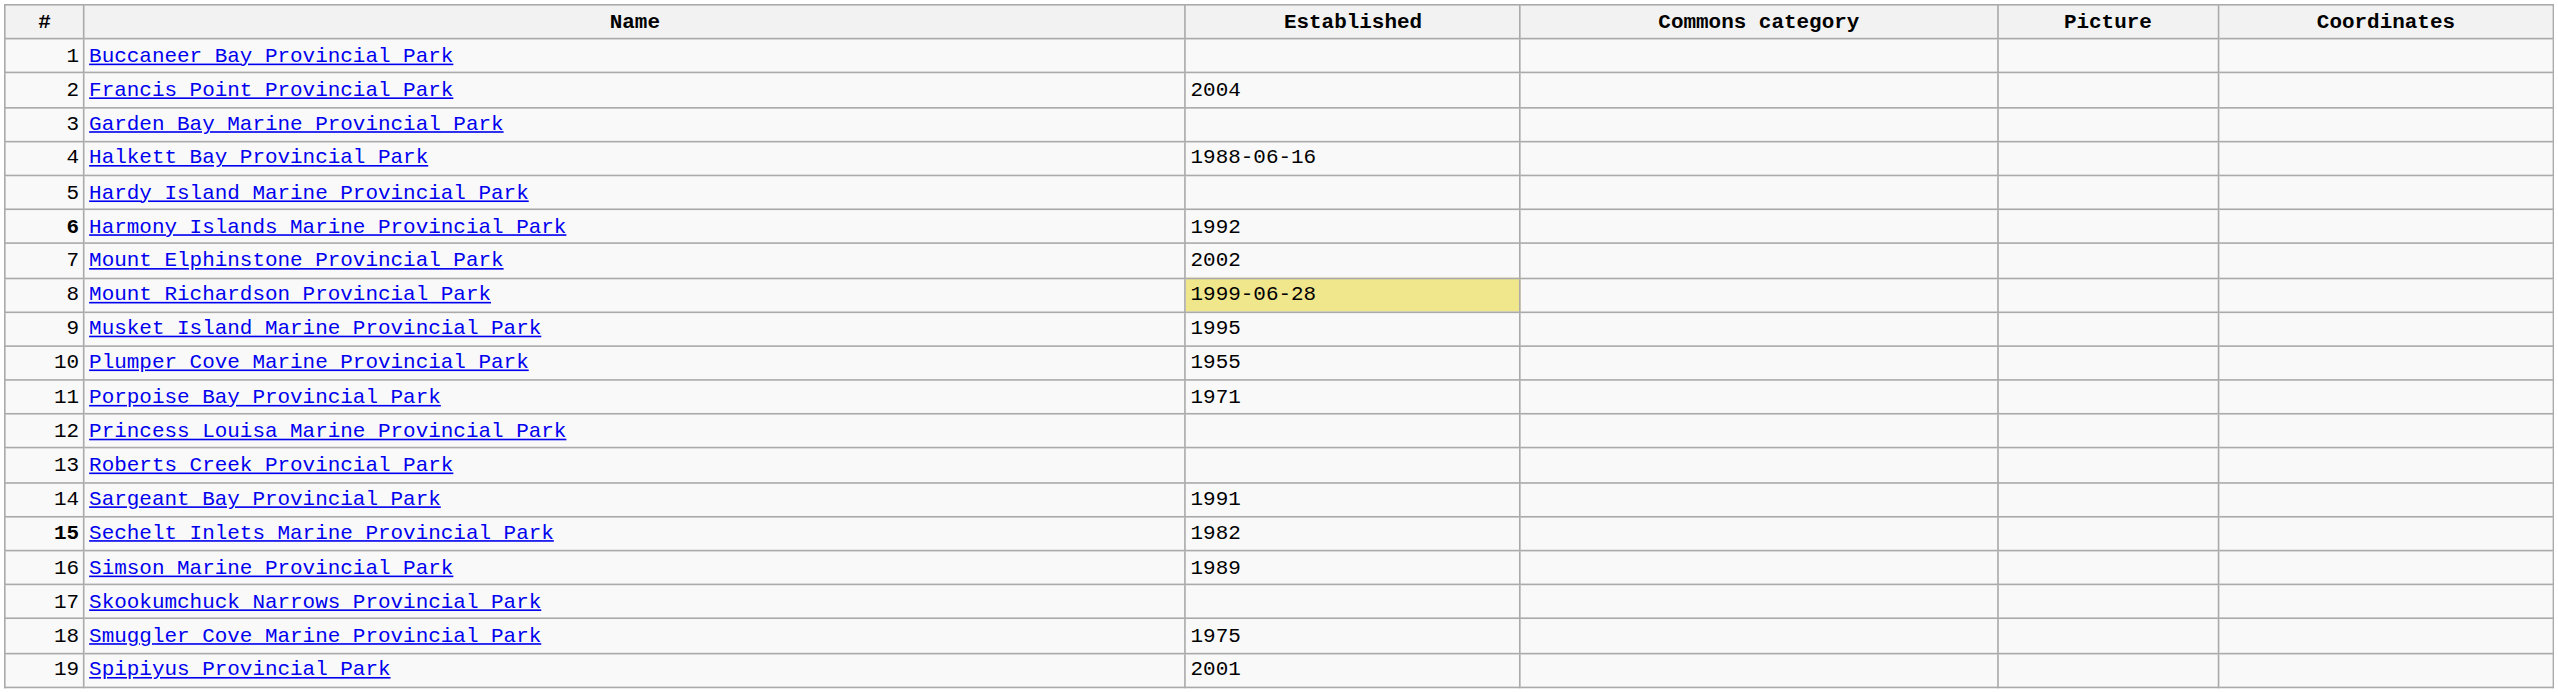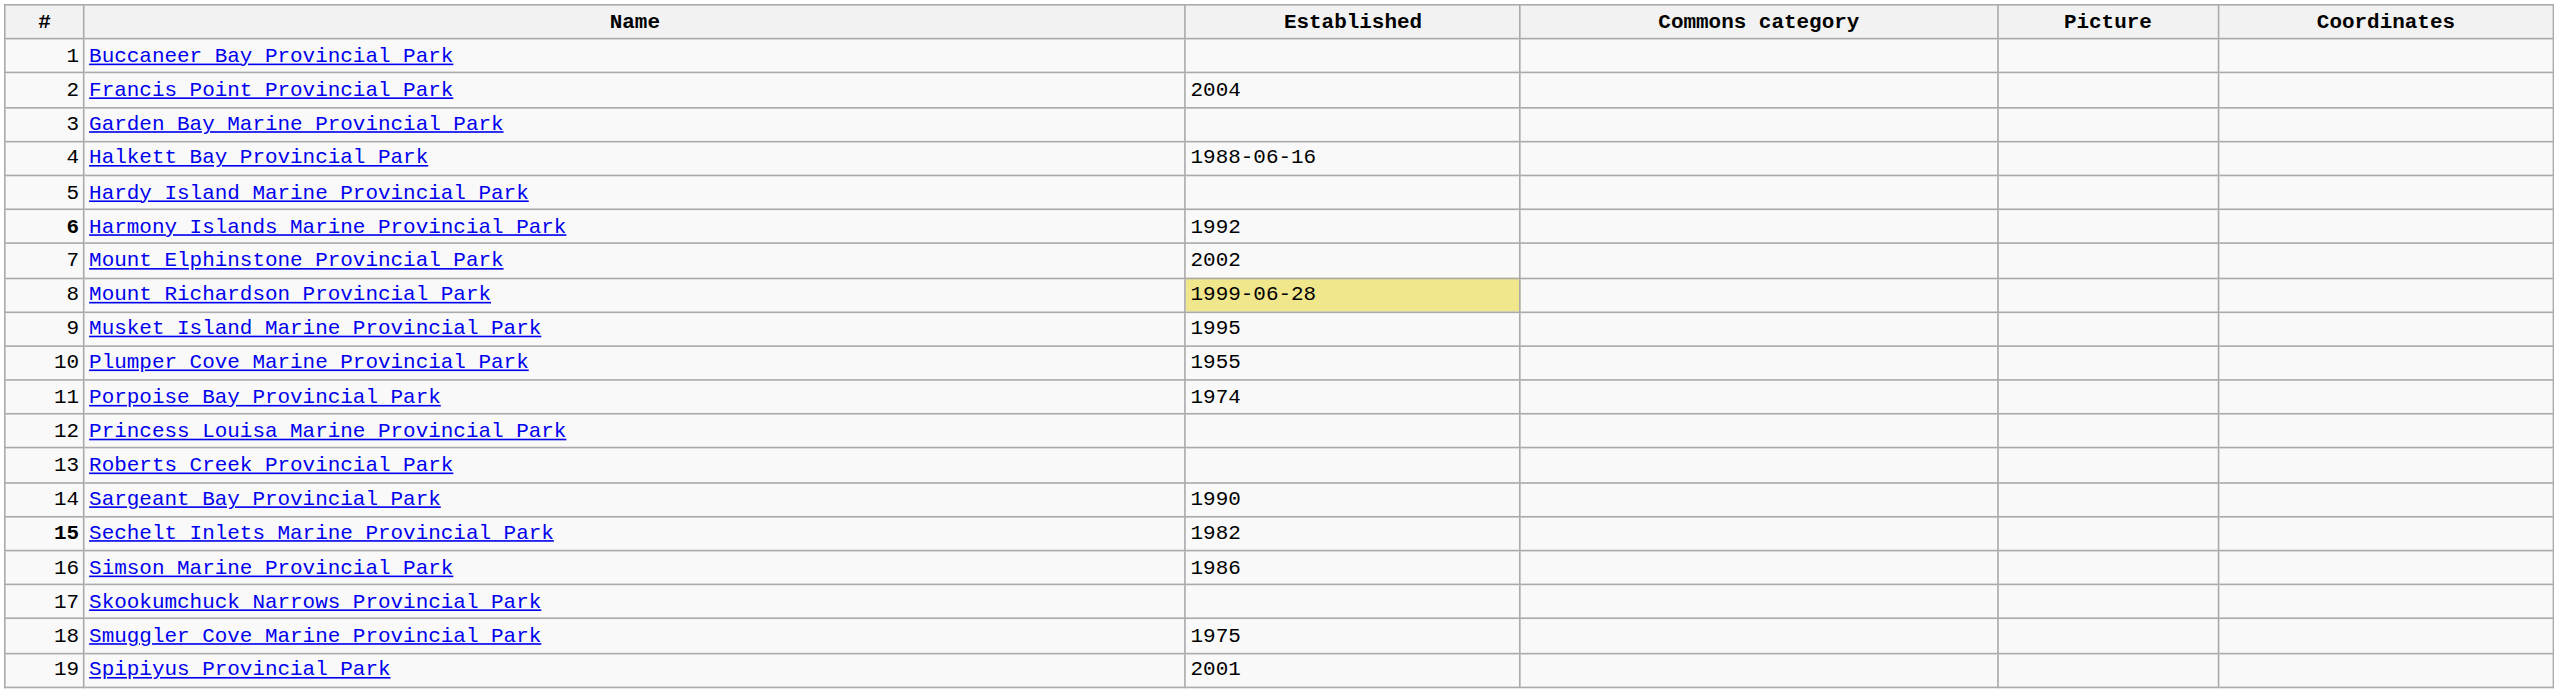Porpoise Bay Provincial Park | Established: 1971 -> 1974
Sargeant Bay Provincial Park | Established: 1991 -> 1990
Simson Marine Provincial Park | Established: 1989 -> 1986
